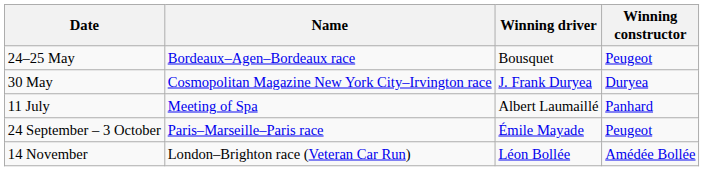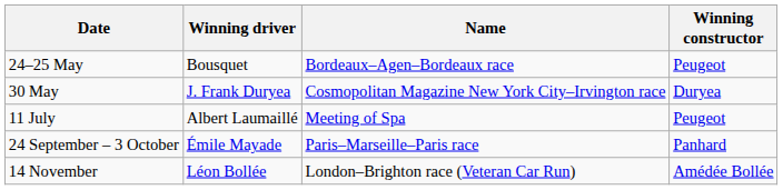columns swapped: Name <-> Winning driver
11 July | Winning constructor: Panhard -> Peugeot
24 September – 3 October | Winning constructor: Peugeot -> Panhard
